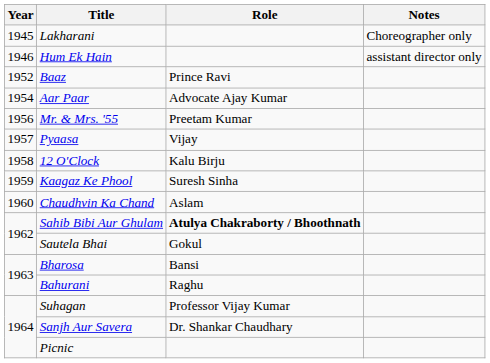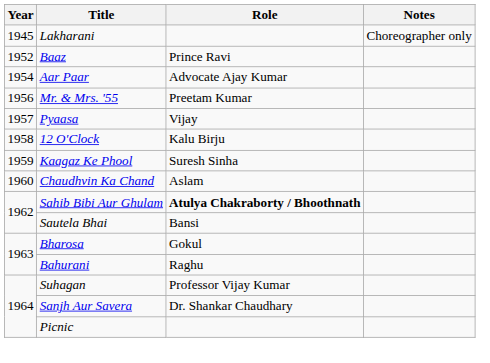- row: 1946 | Hum Ek Hain | assistant director only
Sautela Bhai | Role: Gokul -> Bansi
Bharosa | Role: Bansi -> Gokul
